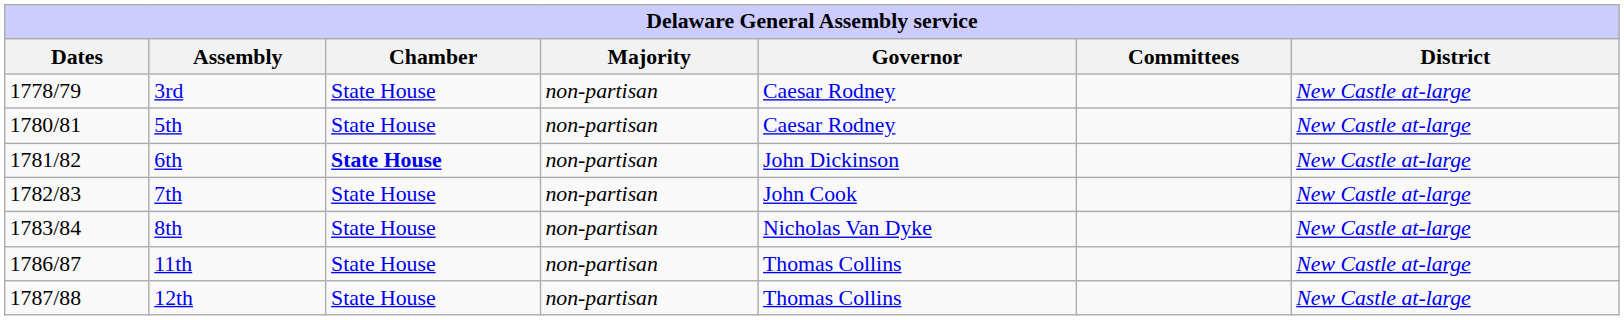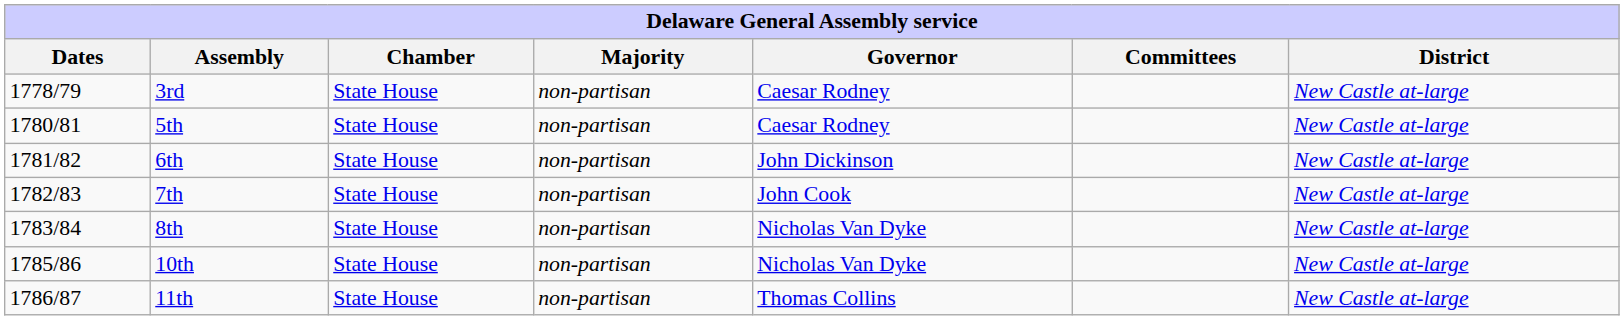6th | Chamber: bold -> normal
+ row: 1785/86 | 10th | State House | non-partisan | Nicholas Van Dyke | New Castle at-large
- row: 1787/88 | 12th | State House | non-partisan | Thomas Collins | New Castle at-large
